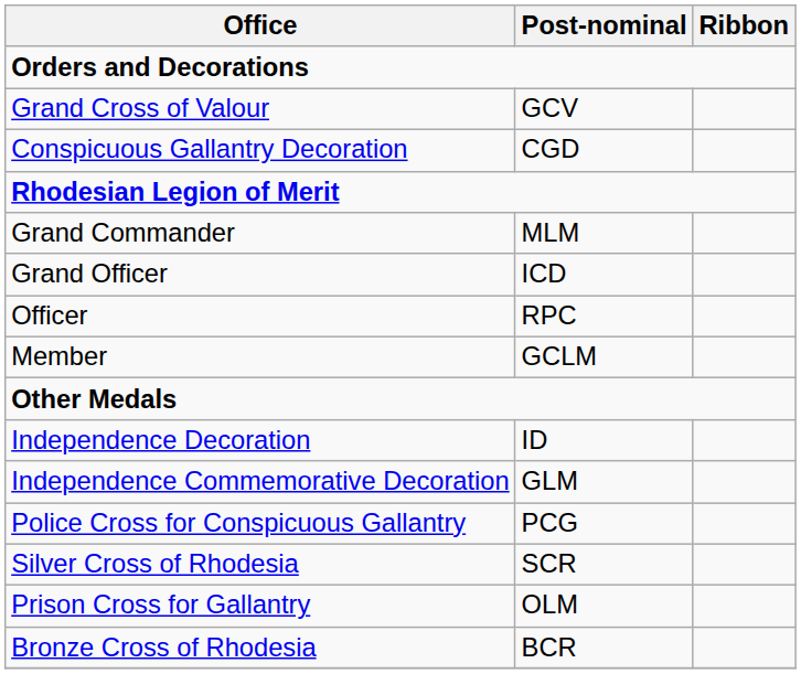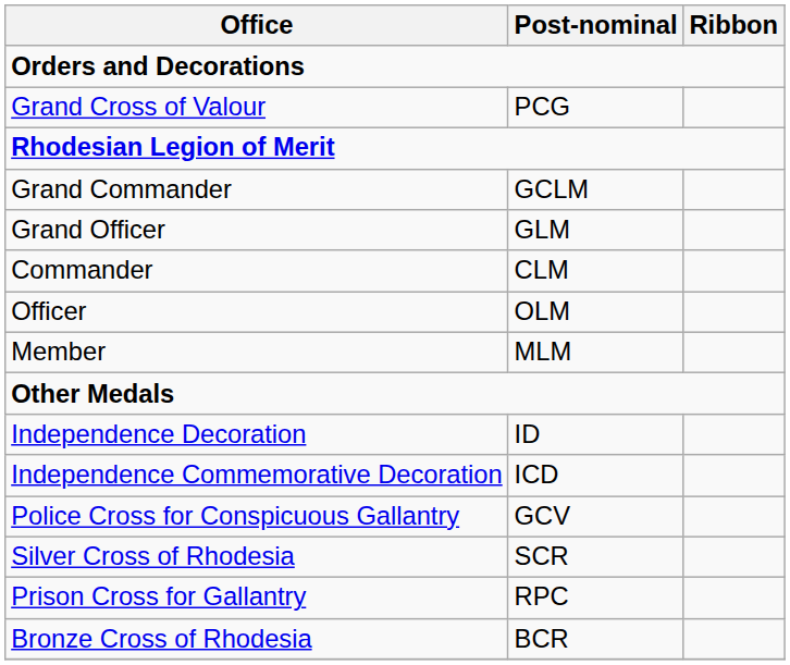Grand Cross of Valour | Post-nominal: GCV -> PCG
- row: Conspicuous Gallantry Decoration | CGD
Grand Commander | Post-nominal: MLM -> GCLM
Grand Officer | Post-nominal: ICD -> GLM
+ row: Commander | CLM
Officer | Post-nominal: RPC -> OLM
Member | Post-nominal: GCLM -> MLM
Independence Commemorative Decoration | Post-nominal: GLM -> ICD
Police Cross for Conspicuous Gallantry | Post-nominal: PCG -> GCV
Prison Cross for Gallantry | Post-nominal: OLM -> RPC
